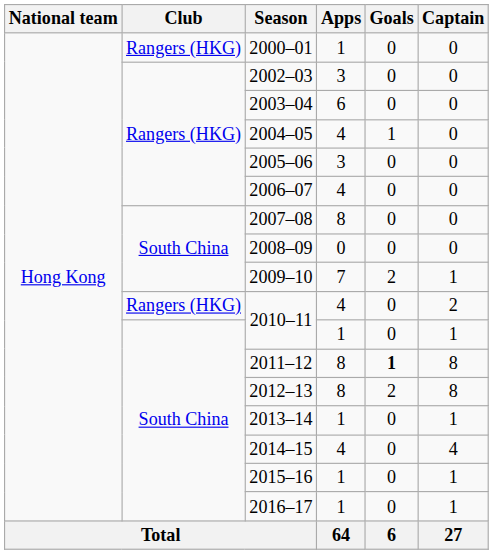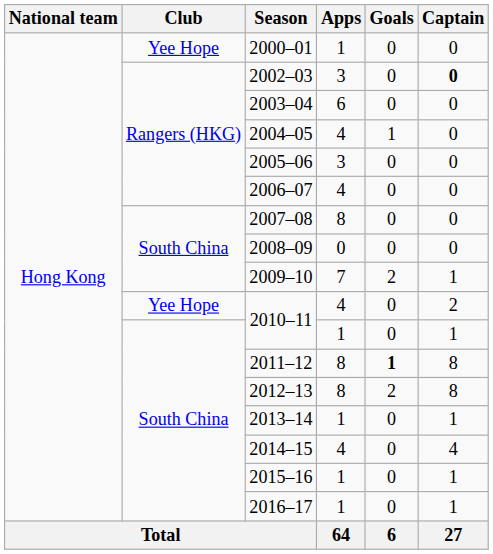2000–01 | Club: Rangers (HKG) -> Yee Hope
2002–03 | Captain: normal -> bold
2010–11 / 4 | Club: Rangers (HKG) -> Yee Hope
